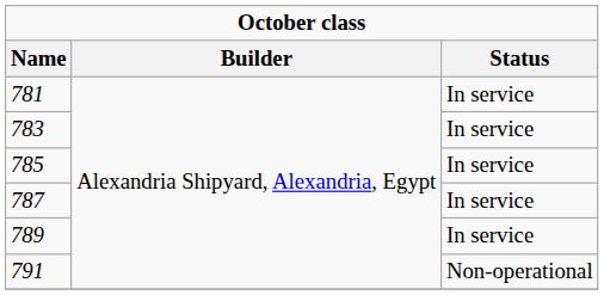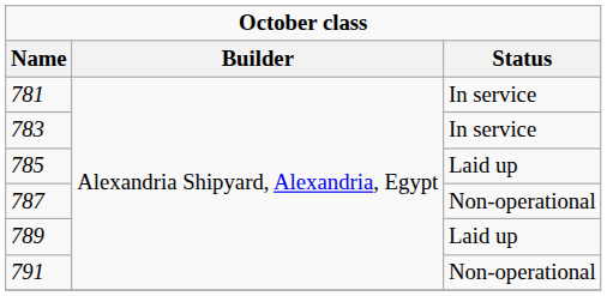785 | Status: In service -> Laid up
787 | Status: In service -> Non-operational
789 | Status: In service -> Laid up
